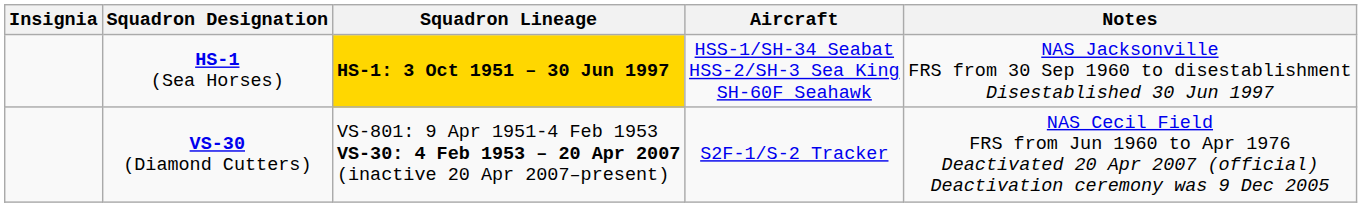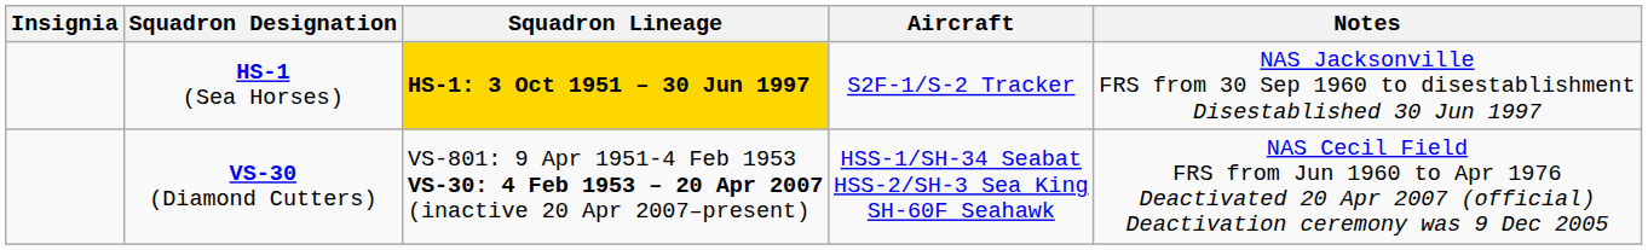HS-1 (Sea Horses) | Aircraft: HSS-1/SH-34 Seabat HSS-2/SH-3 Sea King SH-60F Seahawk -> S2F-1/S-2 Tracker
VS-30 (Diamond Cutters) | Aircraft: S2F-1/S-2 Tracker -> HSS-1/SH-34 Seabat HSS-2/SH-3 Sea King SH-60F Seahawk
